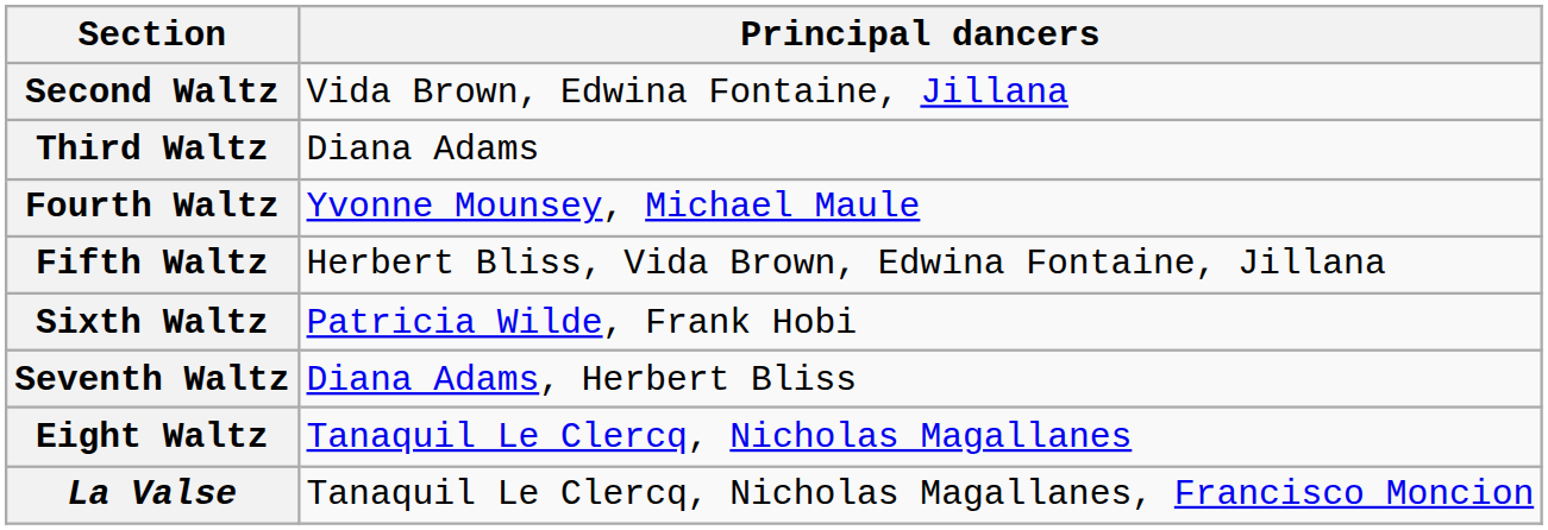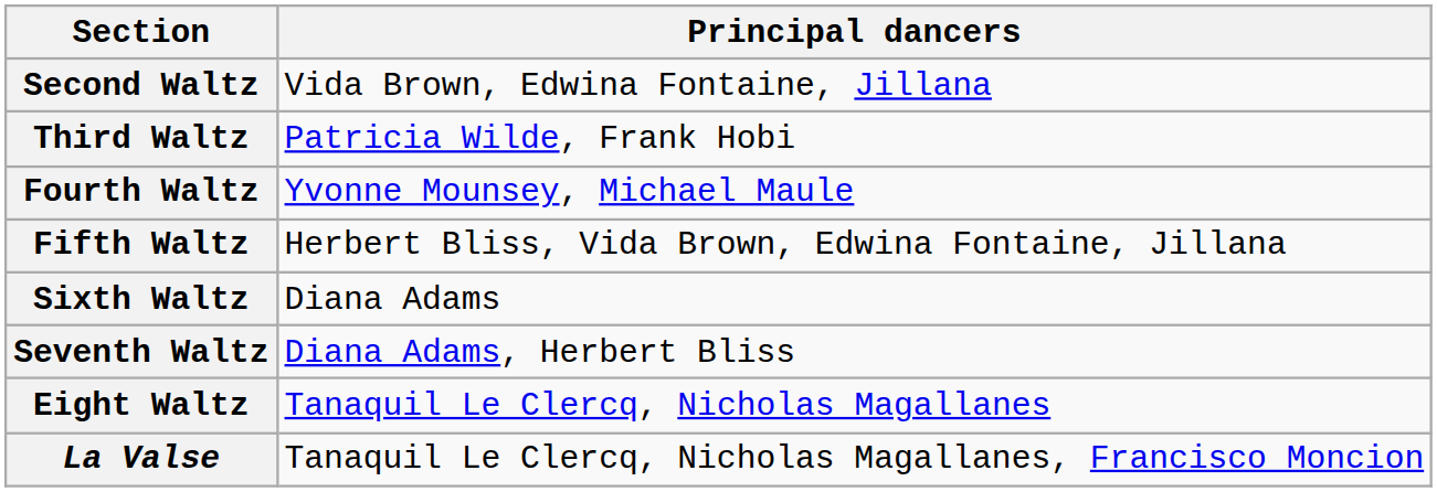Third Waltz | Principal dancers: Diana Adams -> Patricia Wilde, Frank Hobi
Sixth Waltz | Principal dancers: Patricia Wilde, Frank Hobi -> Diana Adams
